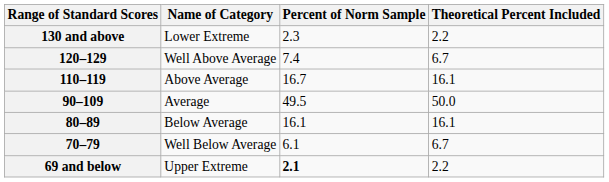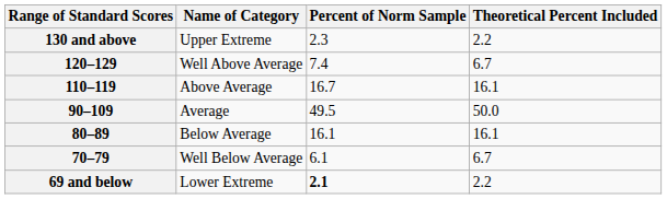130 and above | Name of Category: Lower Extreme -> Upper Extreme
69 and below | Name of Category: Upper Extreme -> Lower Extreme
